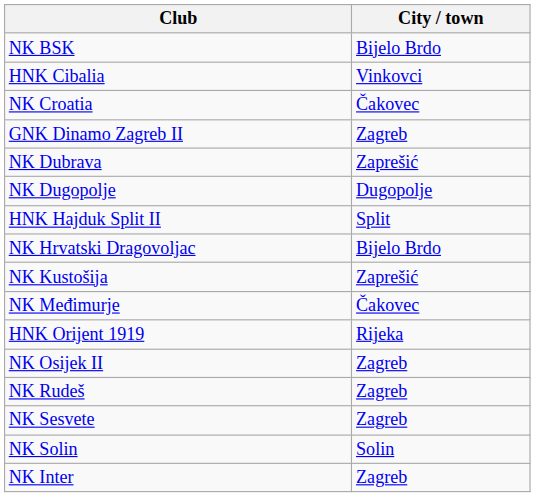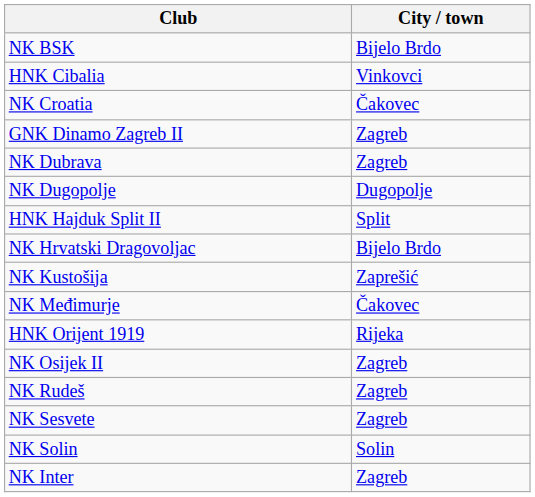NK Dubrava | City / town: Zaprešić -> Zagreb
